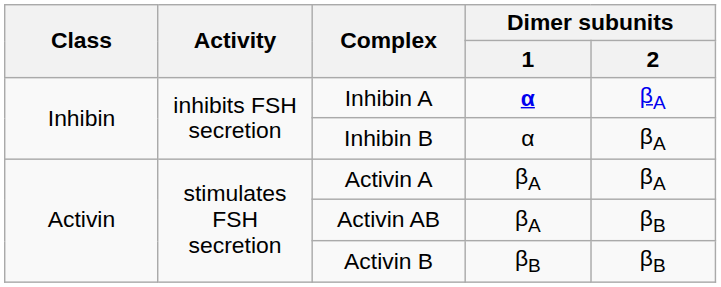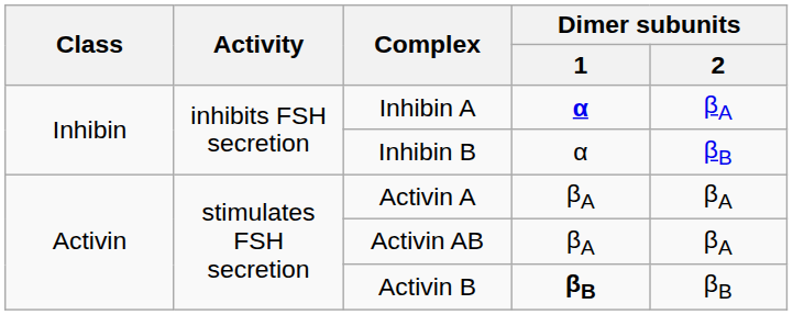Inhibin B | Dimer subunits / 2: βA -> βB
Activin AB | Dimer subunits / 2: βB -> βA
Activin B | Dimer subunits / 1: normal -> bold
